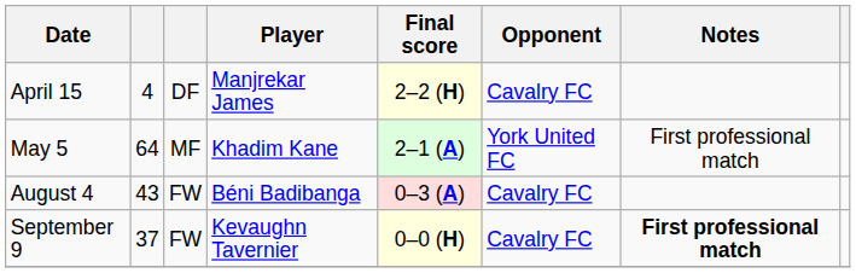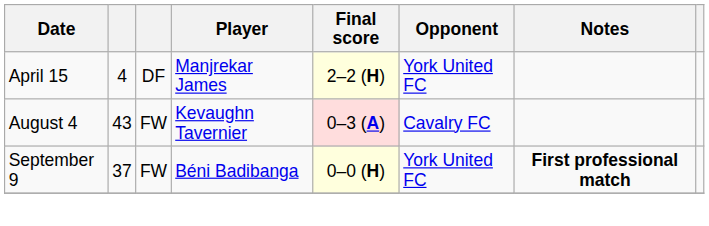April 15 | Opponent: Cavalry FC -> York United FC
- row: May 5 | 64 | MF | Khadim Kane | 2–1 (A) | York United FC | First professional match
August 4 | Player: Béni Badibanga -> Kevaughn Tavernier
September 9 | Player: Kevaughn Tavernier -> Béni Badibanga
September 9 | Opponent: Cavalry FC -> York United FC
